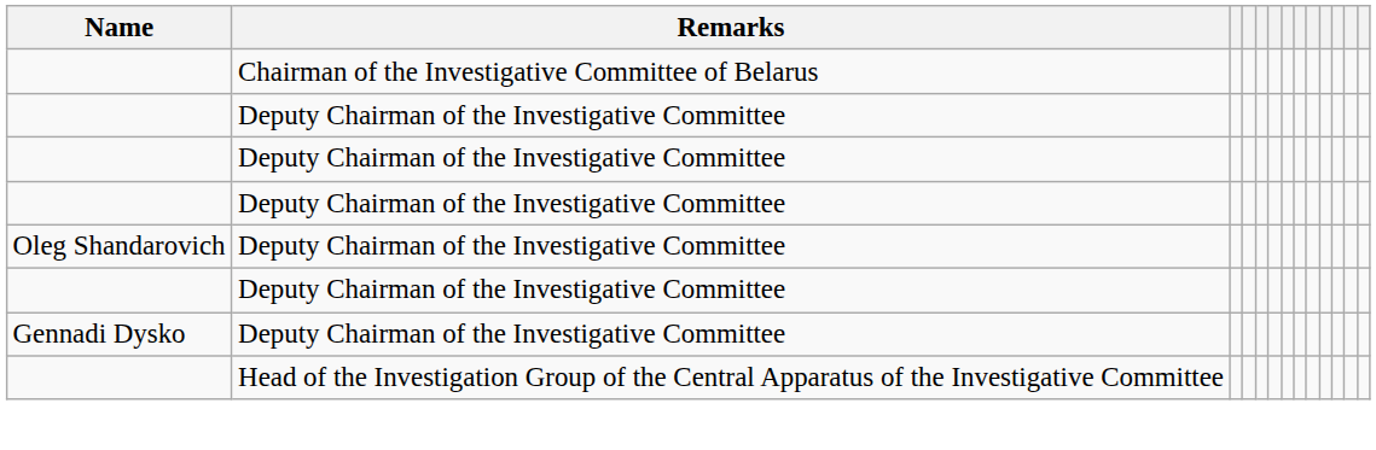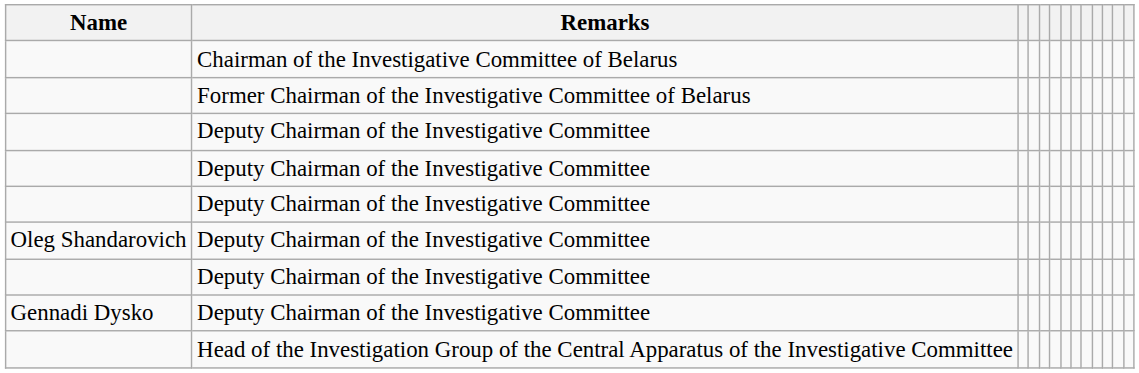+ row: Former Chairman of the Investigative Committee of Belarus
